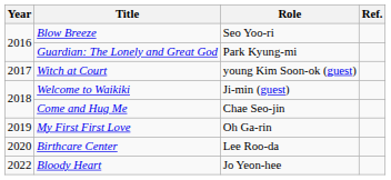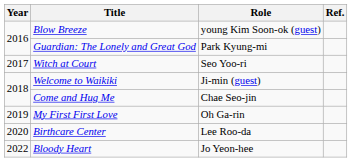Blow Breeze | Role: Seo Yoo-ri -> young Kim Soon-ok (guest)
Witch at Court | Role: young Kim Soon-ok (guest) -> Seo Yoo-ri
